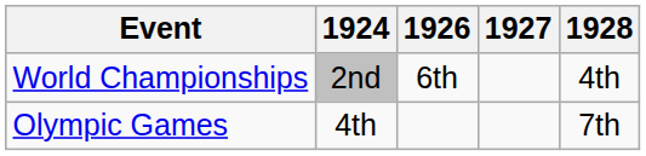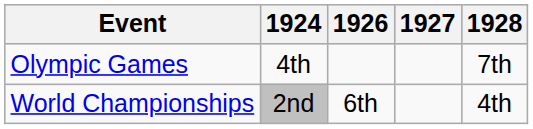rows swapped: Olympic Games <-> World Championships
